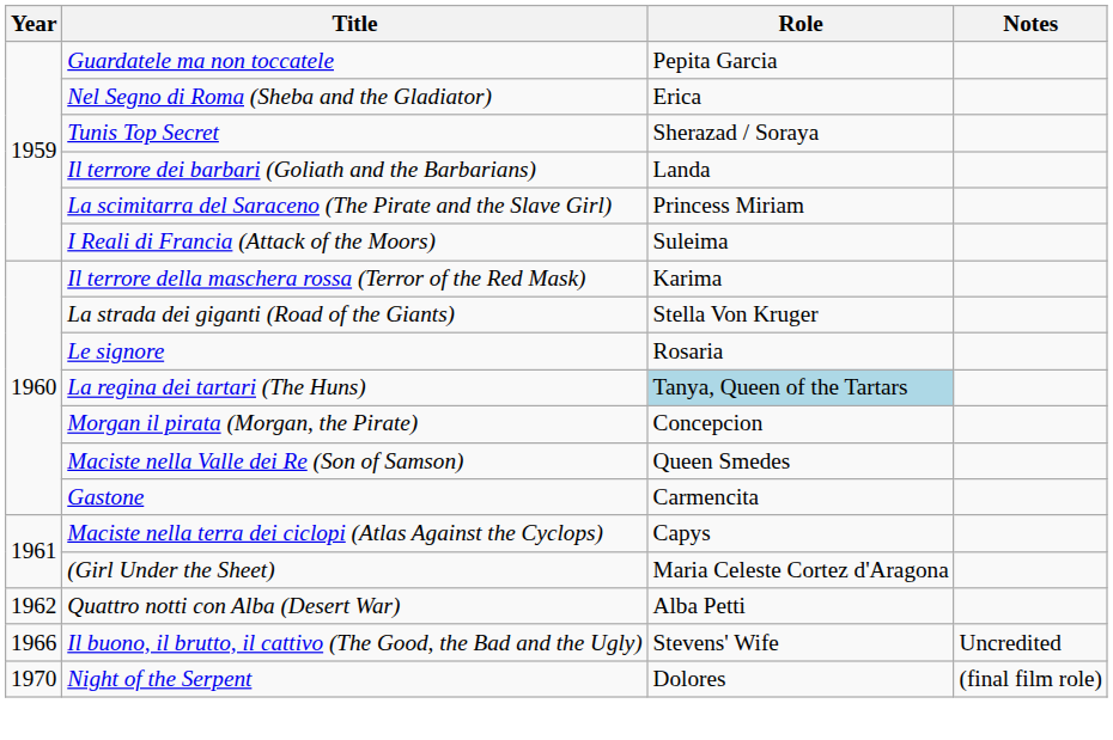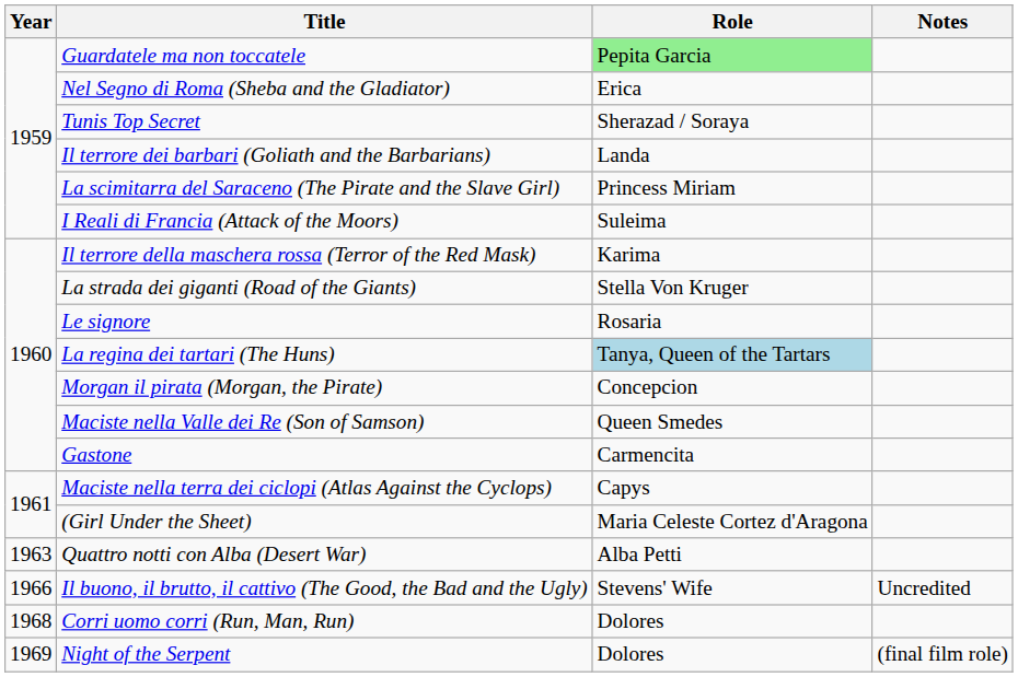Guardatele ma non toccatele | Role: no background -> lightgreen background
Quattro notti con Alba (Desert War) | Year: 1962 -> 1963
+ row: 1968 | Corri uomo corri (Run, Man, Run) | Dolores
Night of the Serpent | Year: 1970 -> 1969
